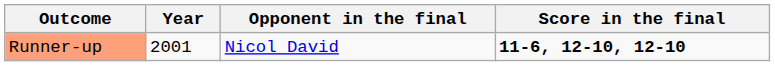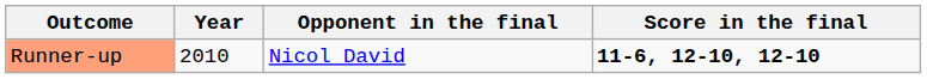Runner-up | Year: 2001 -> 2010
